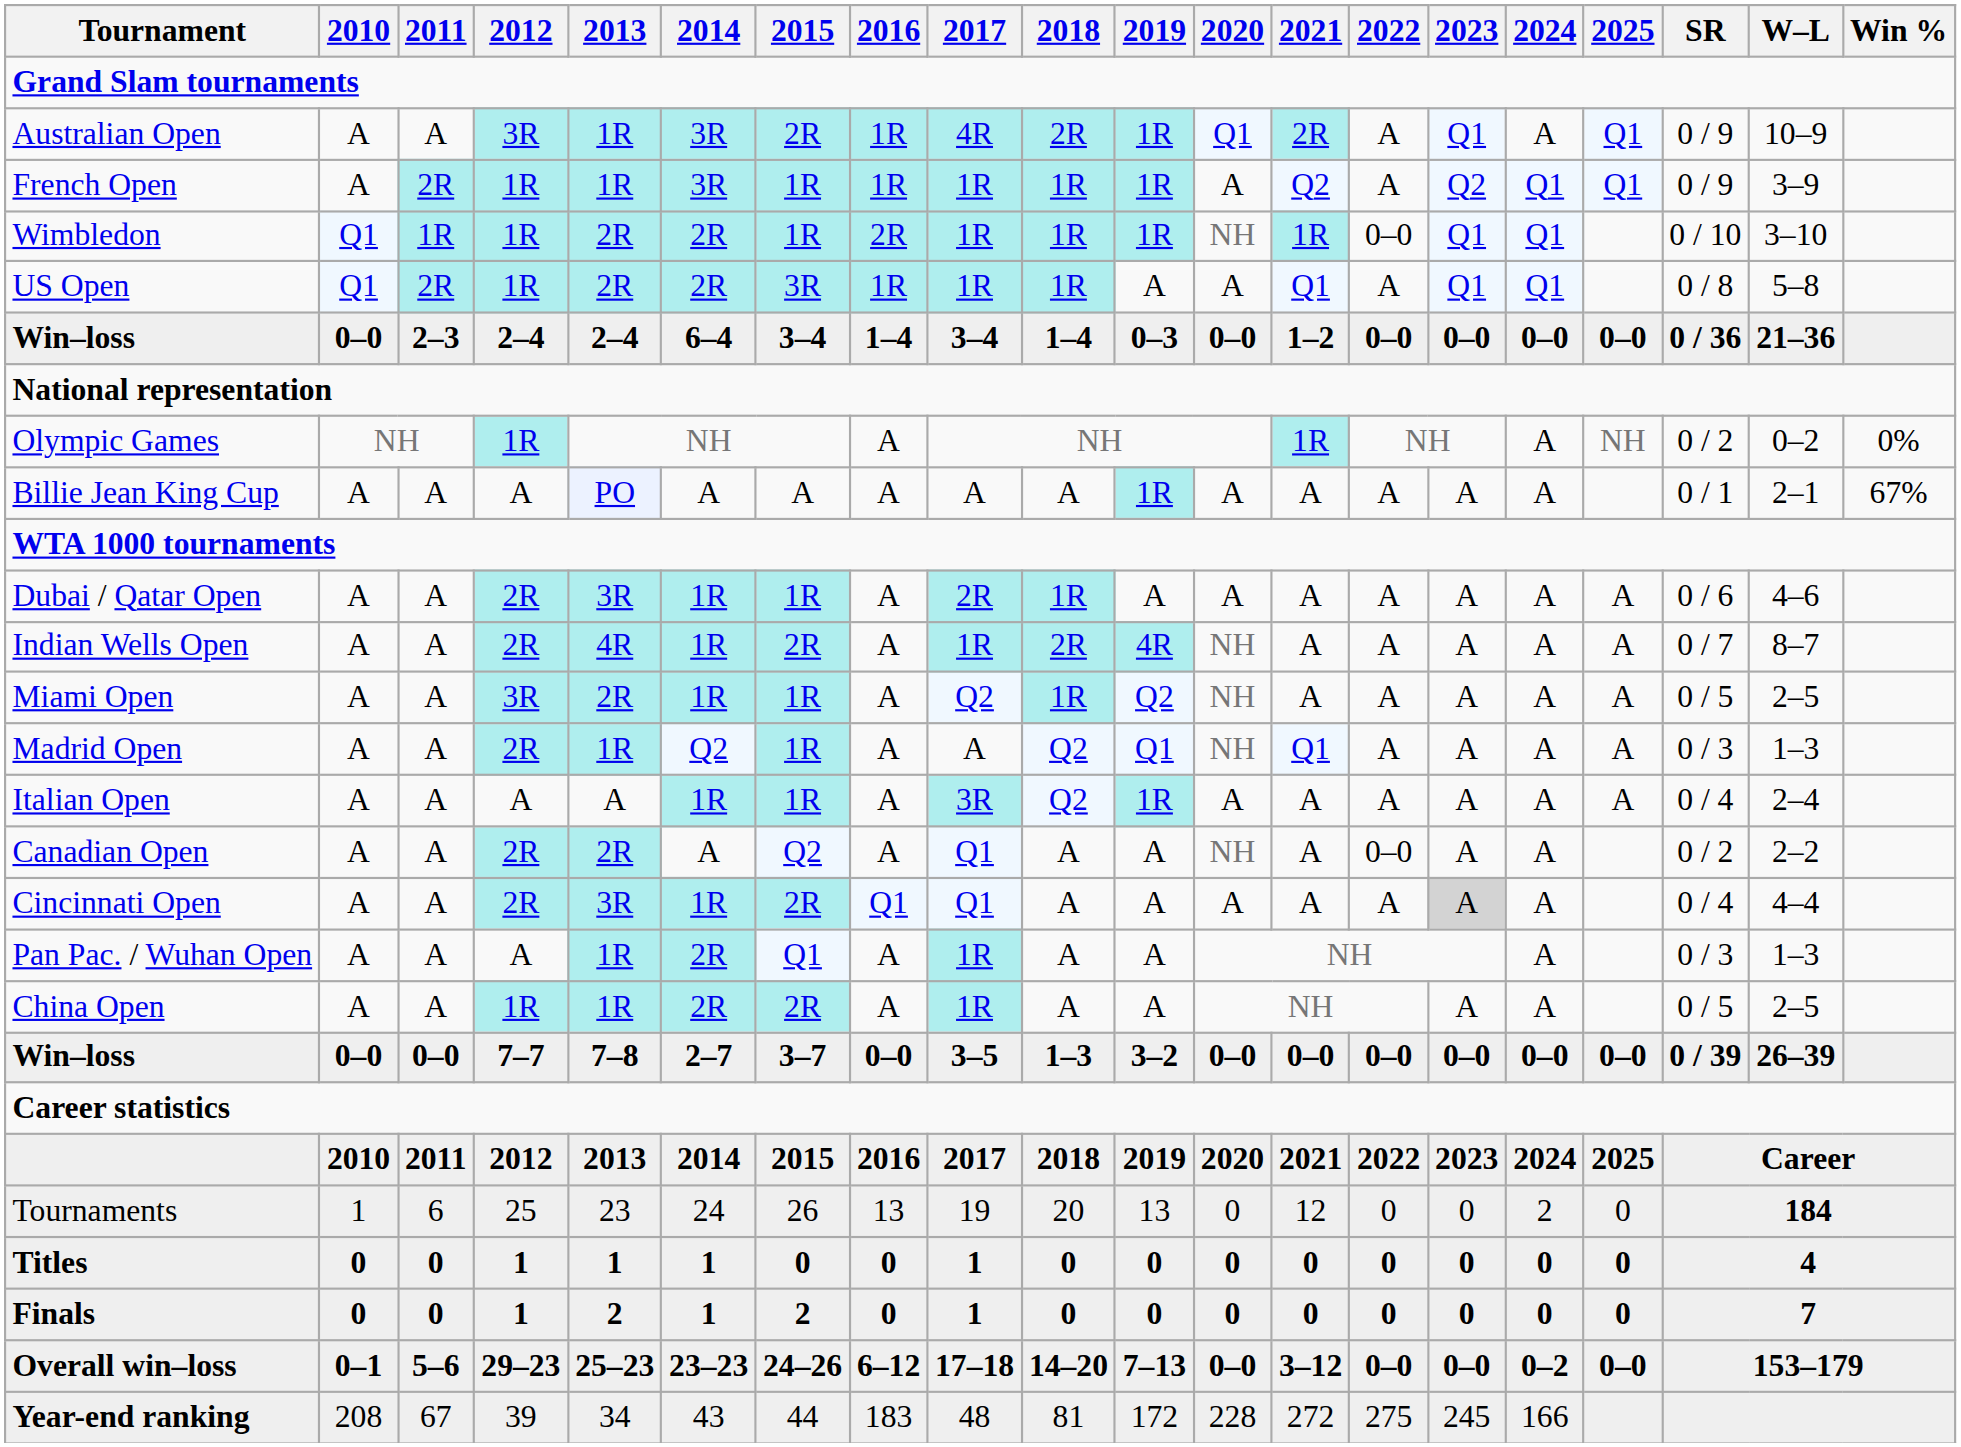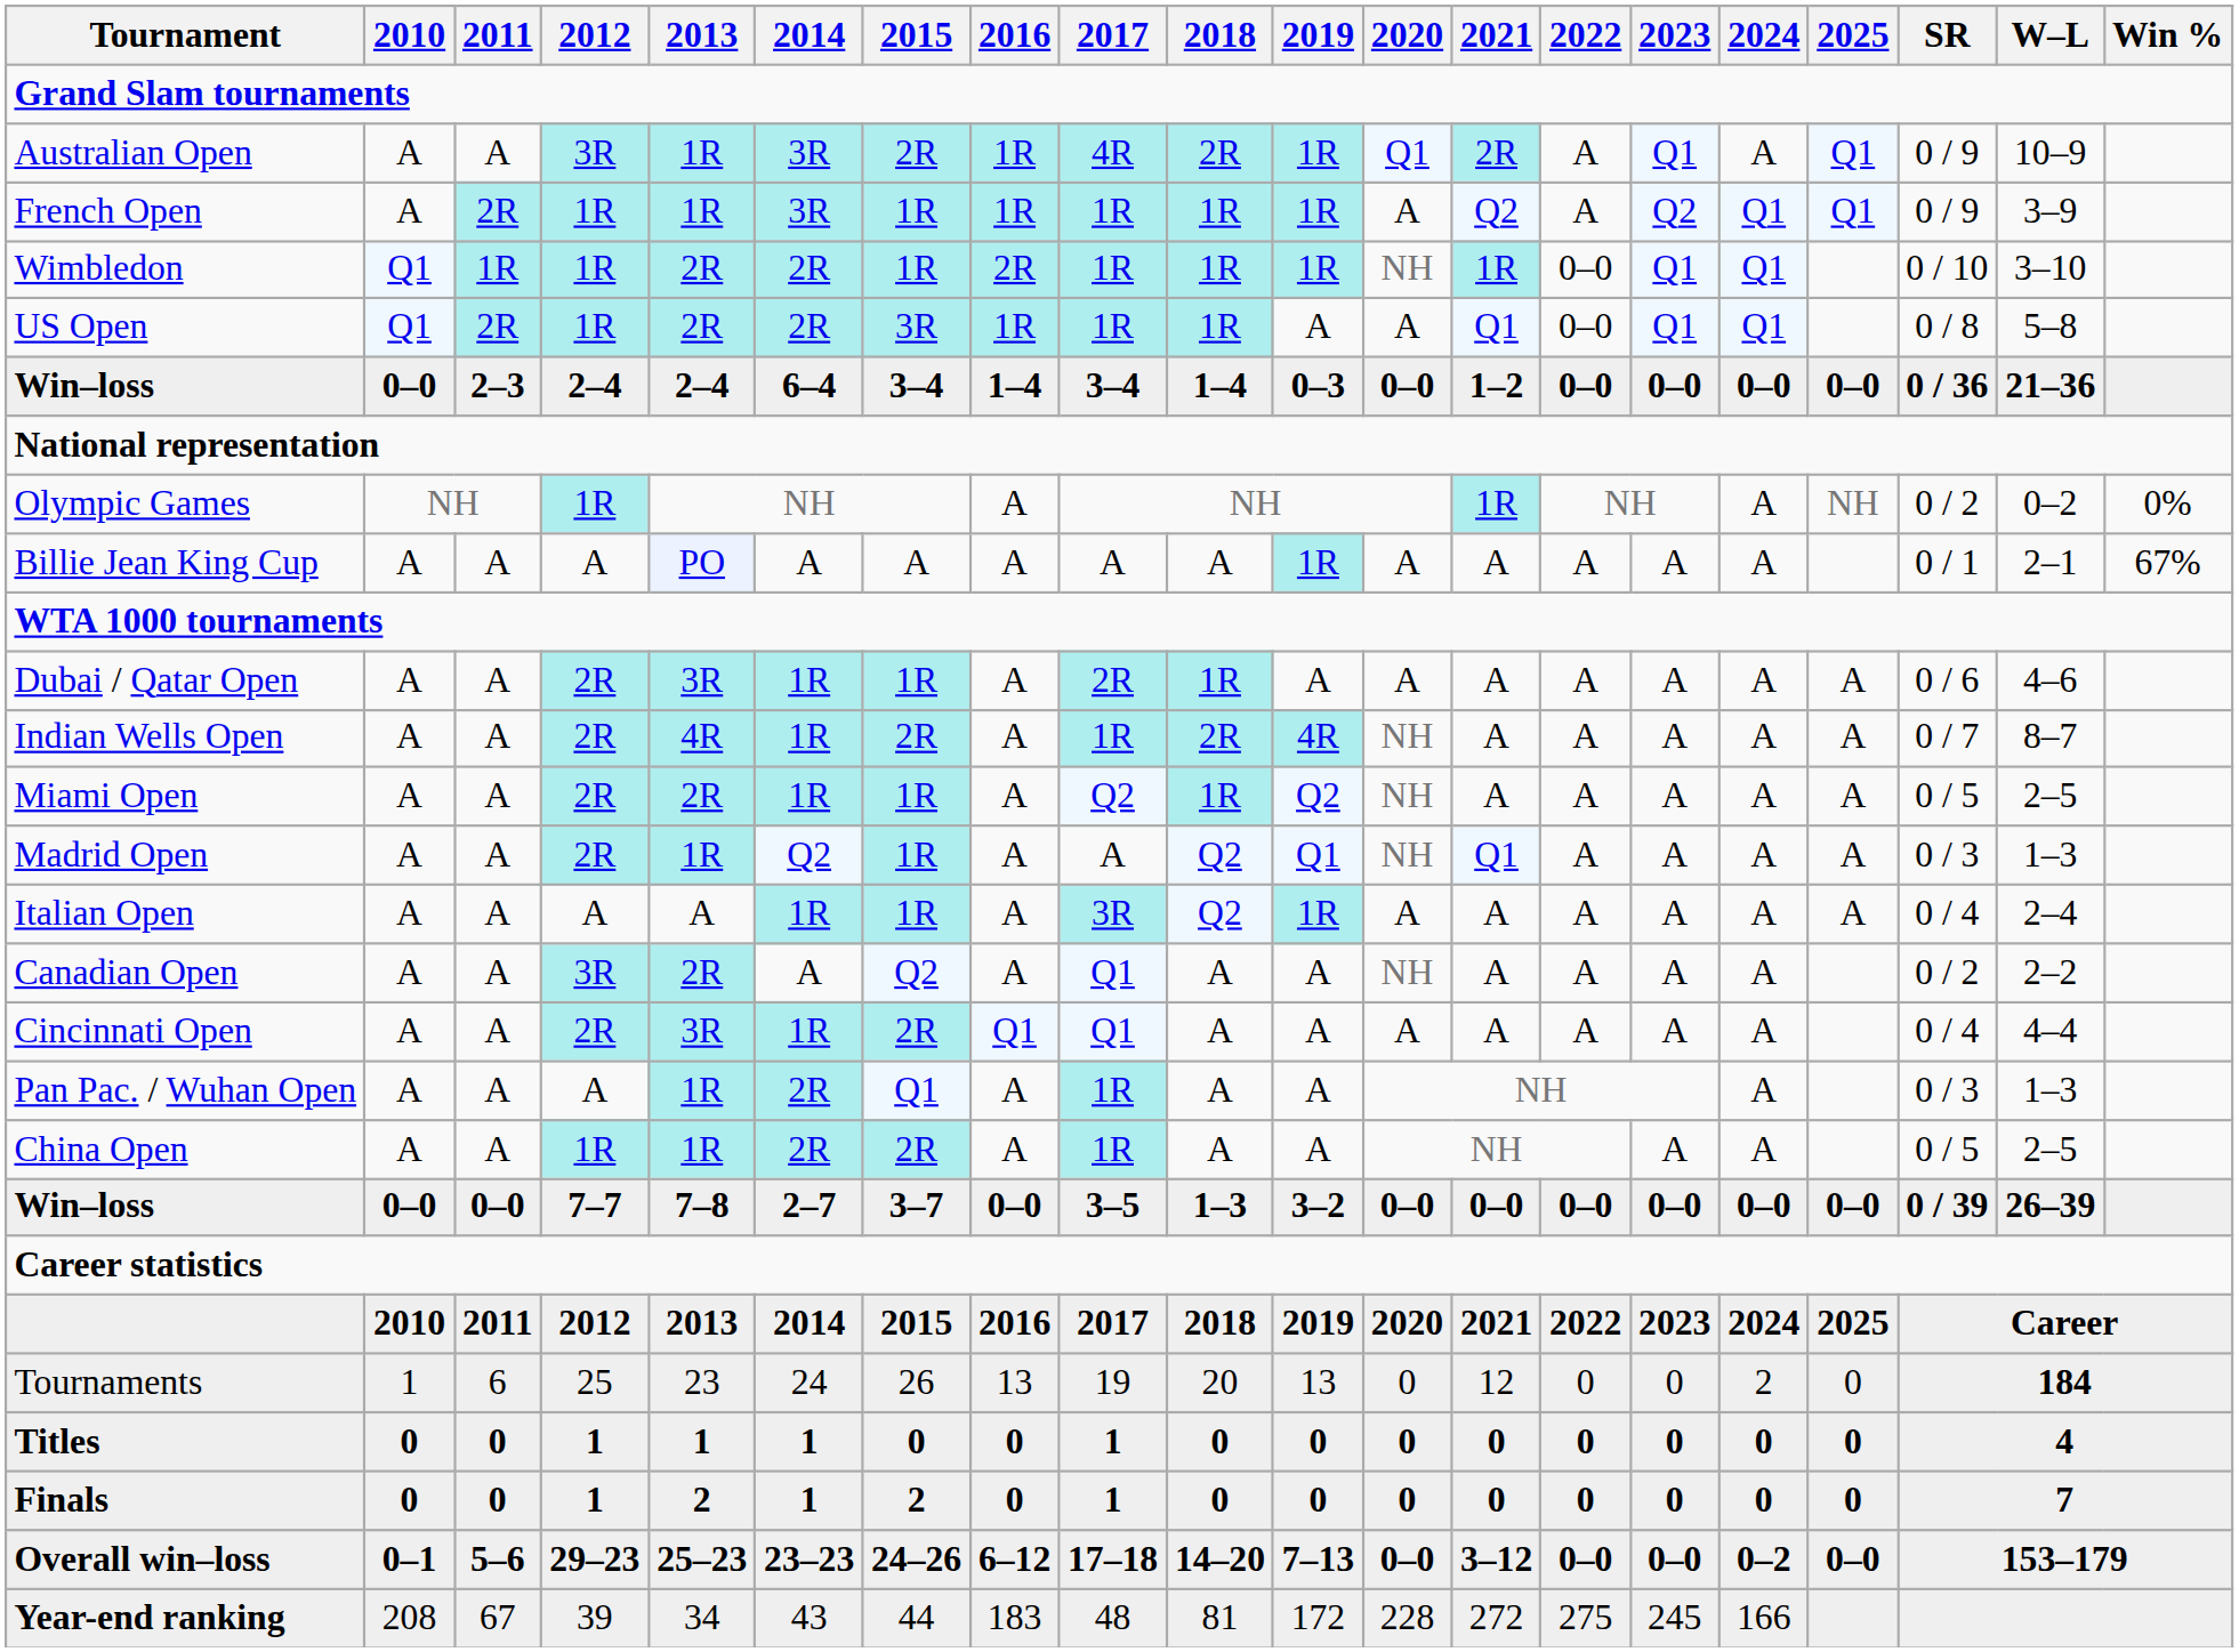US Open | 2022: A -> 0–0
Miami Open | 2012: 3R -> 2R
Canadian Open | 2012: 2R -> 3R
Canadian Open | 2022: 0–0 -> A
Cincinnati Open | 2023: lightgrey background -> no background
